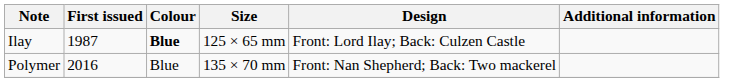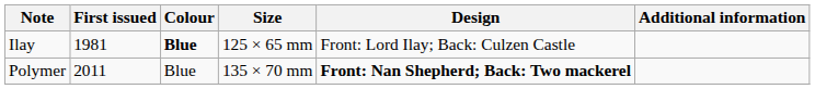Ilay | First issued: 1987 -> 1981
Polymer | First issued: 2016 -> 2011
Polymer | Design: normal -> bold
